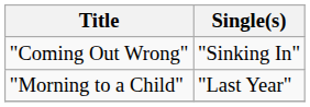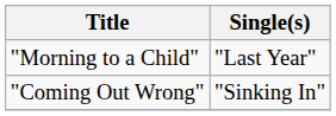rows swapped: "Morning to a Child" <-> "Coming Out Wrong"
